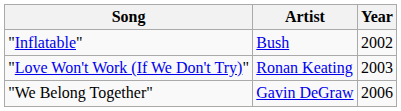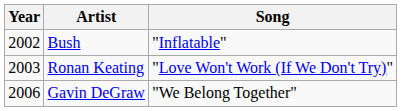columns swapped: Year <-> Song
